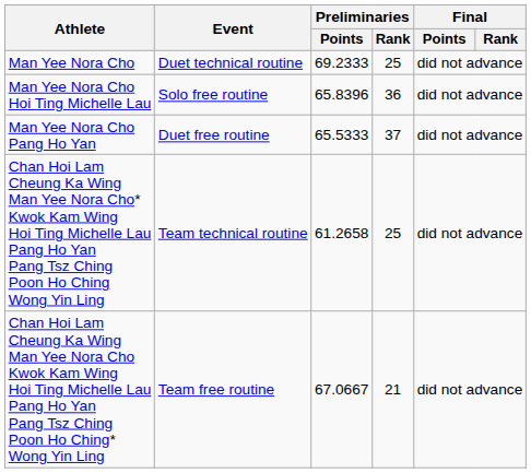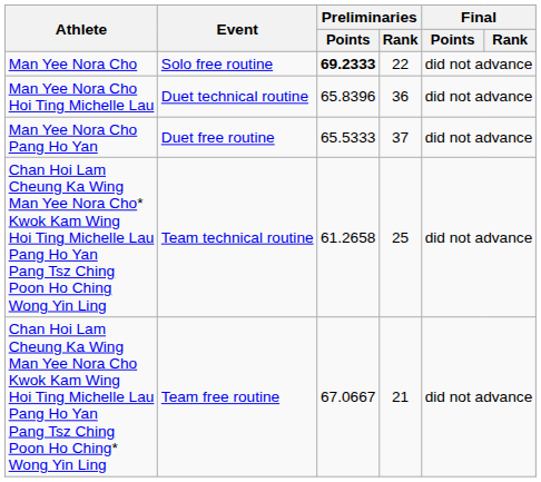Man Yee Nora Cho | Event: Duet technical routine -> Solo free routine
Man Yee Nora Cho | Preliminaries / Points: normal -> bold
Man Yee Nora Cho | Preliminaries / Rank: 25 -> 22
Man Yee Nora Cho Hoi Ting Michelle Lau | Event: Solo free routine -> Duet technical routine
